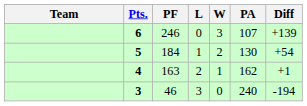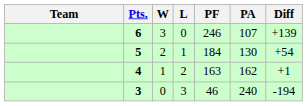columns swapped: W <-> PF
